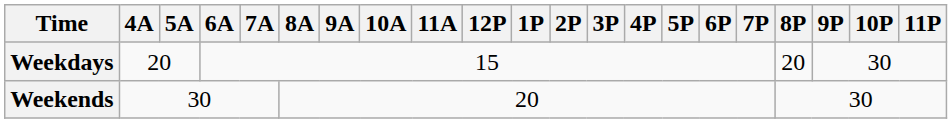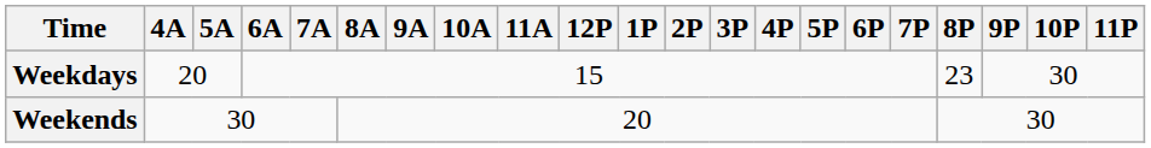Weekdays | 8P: 20 -> 23
